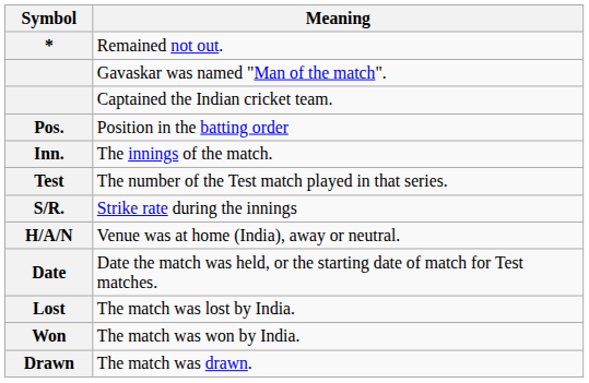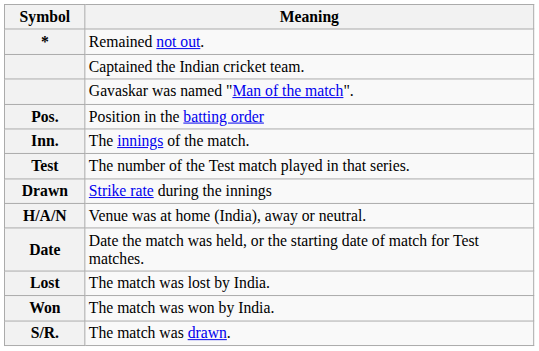rows swapped: Gavaskar was named "Man of the match". <-> Captained the Indian cricket team.
Strike rate during the innings | Symbol: S/R. -> Drawn
The match was drawn. | Symbol: Drawn -> S/R.
